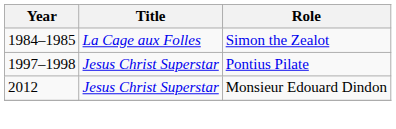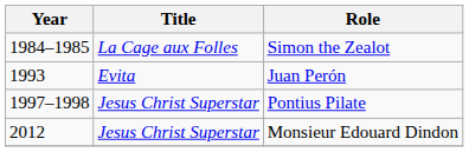+ row: 1993 | Evita | Juan Perón
